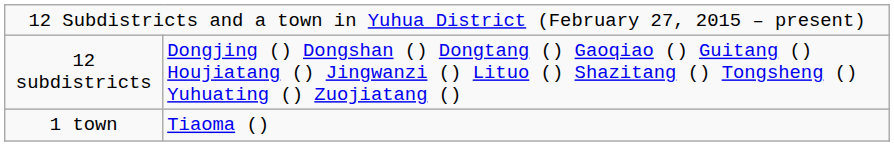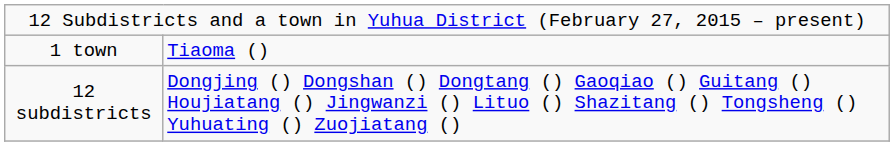rows swapped: 12 subdistricts <-> 1 town
